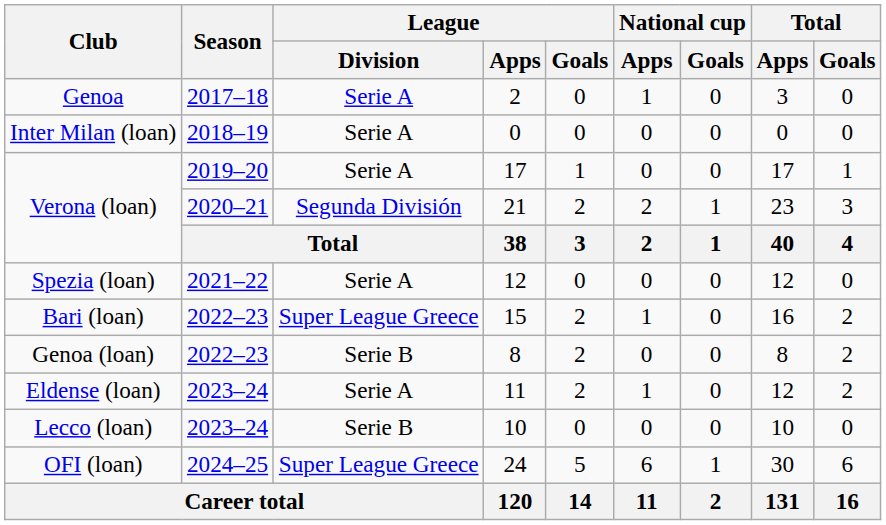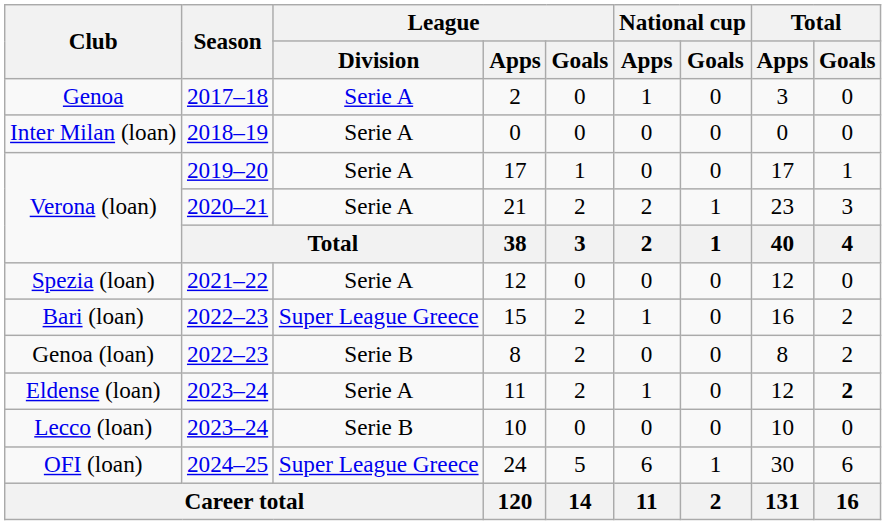Verona (loan) / 21 | League / Division: Segunda División -> Serie A
Eldense (loan) | Total / Goals: normal -> bold
